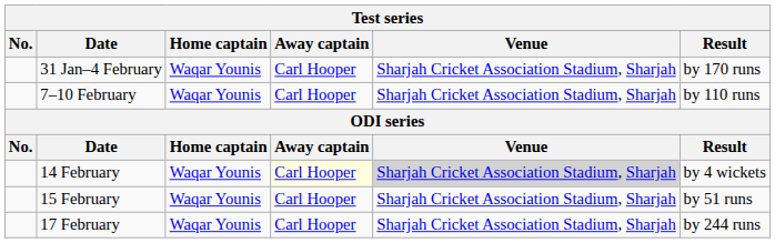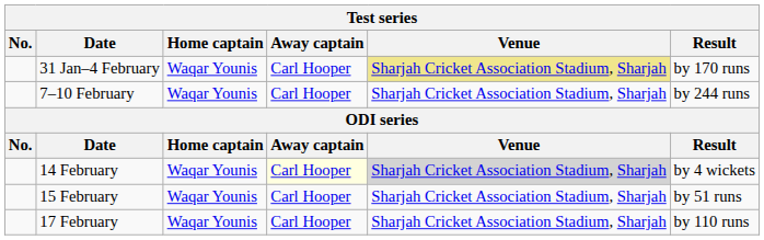31 Jan–4 February | Venue: no background -> khaki background
7–10 February | Result: by 110 runs -> by 244 runs
17 February | Result: by 244 runs -> by 110 runs
